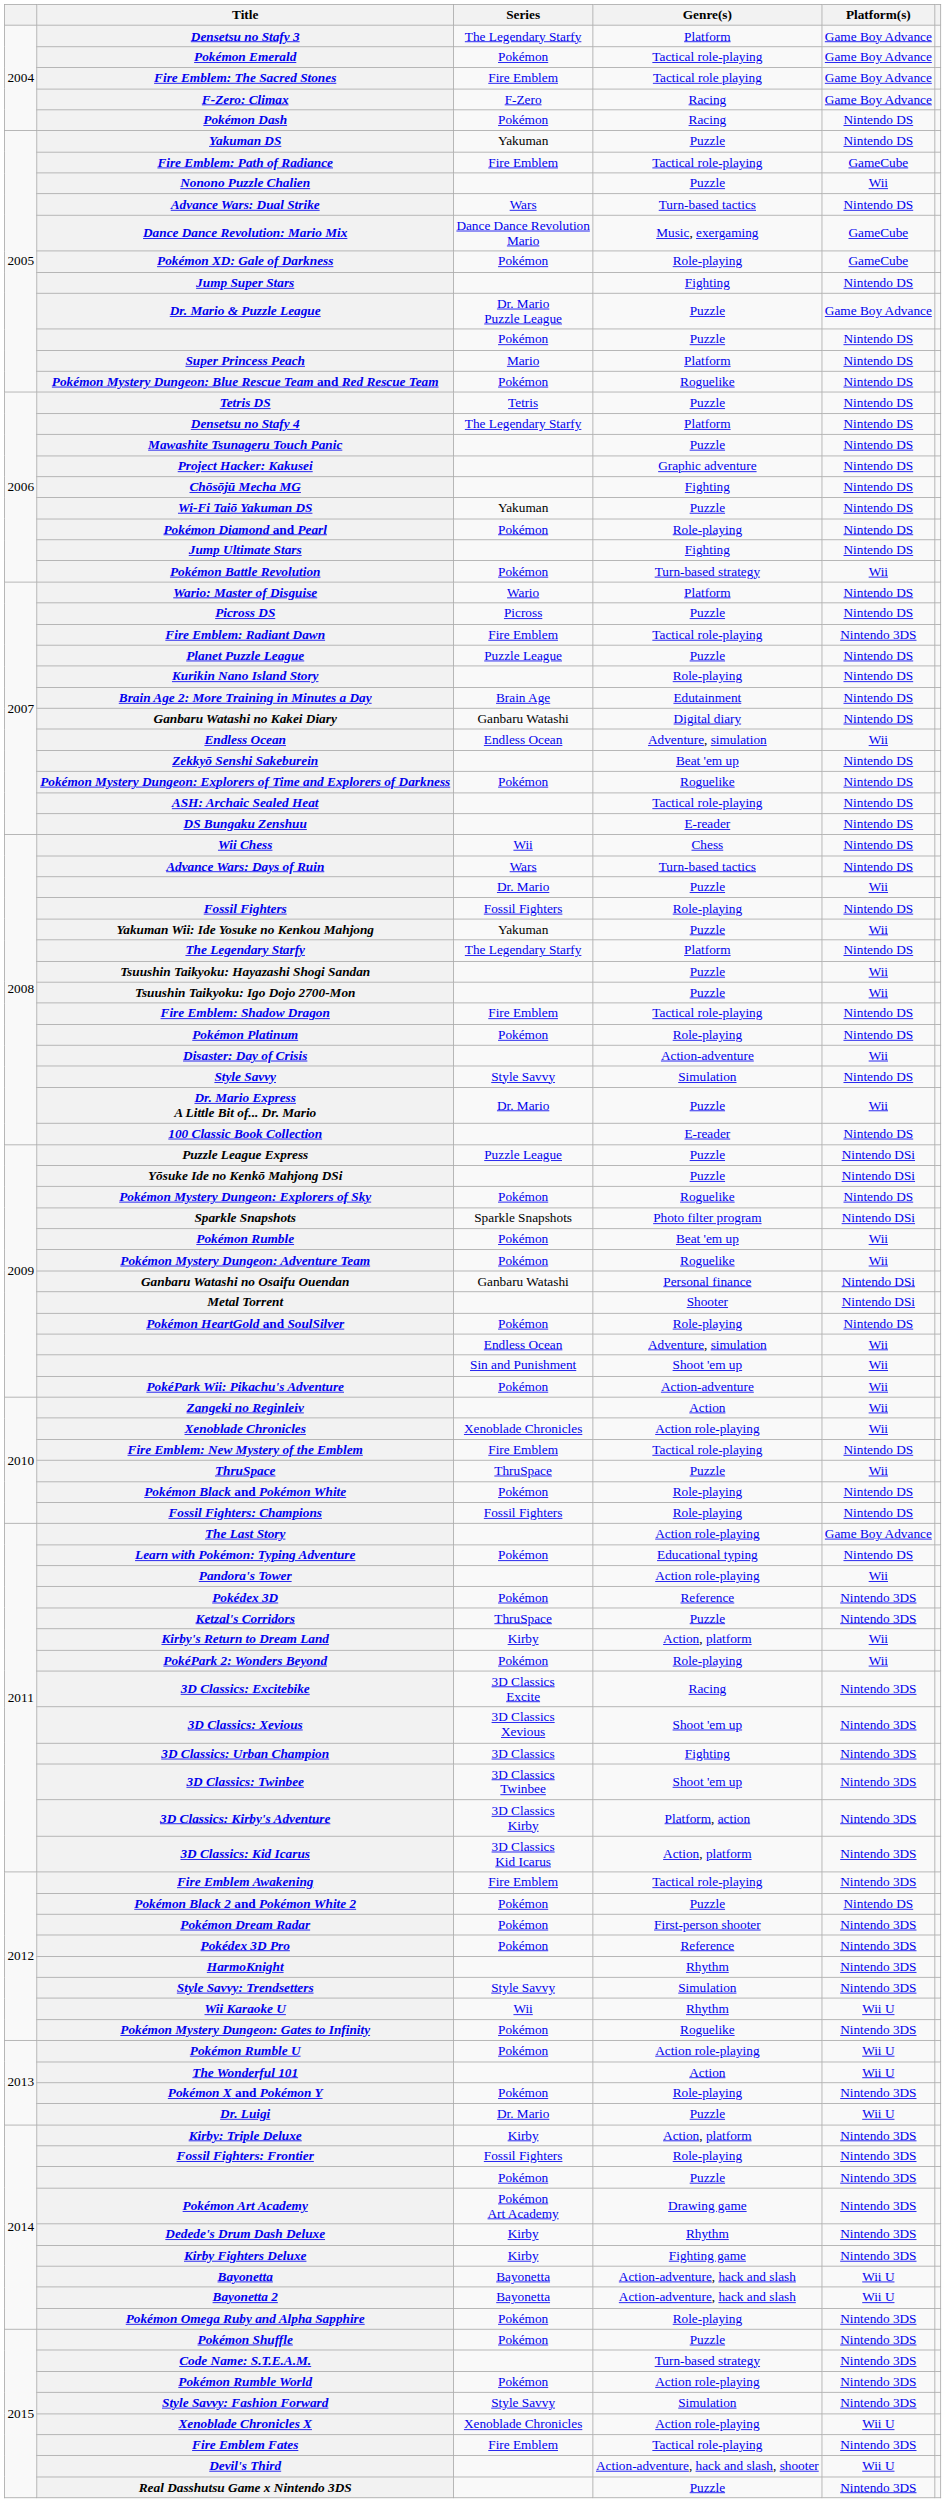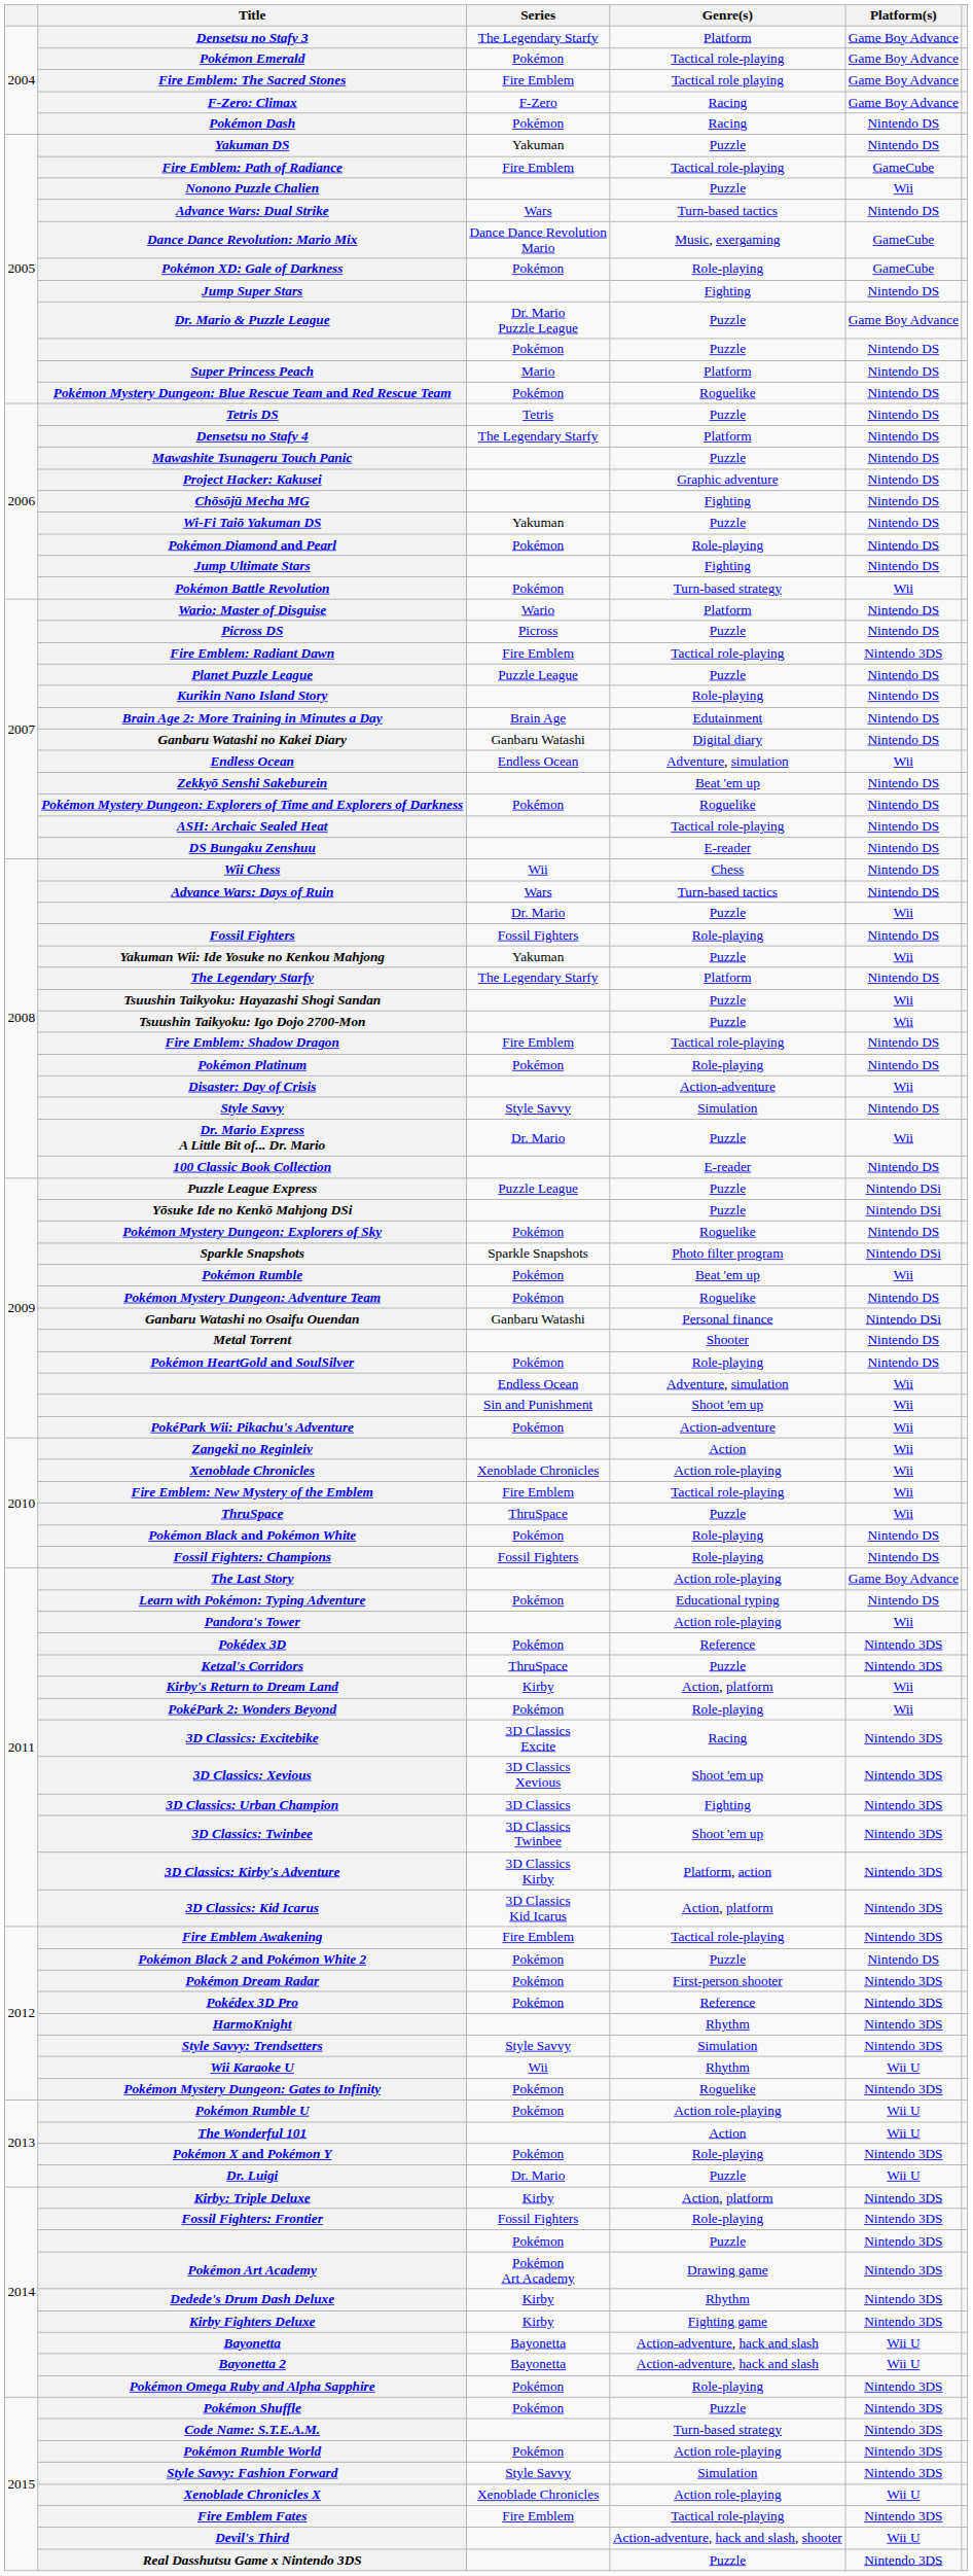Pokémon Mystery Dungeon: Adventure Team | Platform(s): Wii -> Nintendo DS
Metal Torrent | Platform(s): Nintendo DSi -> Nintendo DS
Fire Emblem: New Mystery of the Emblem | Platform(s): Nintendo DS -> Wii
